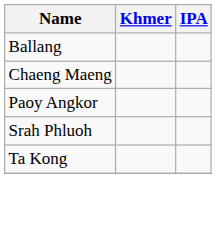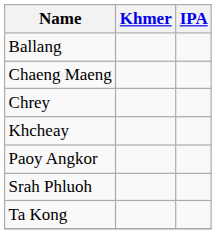+ row: Chrey
+ row: Khcheay
